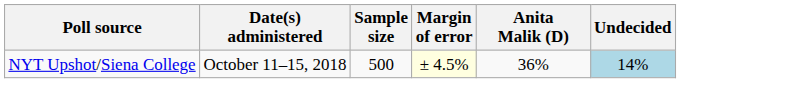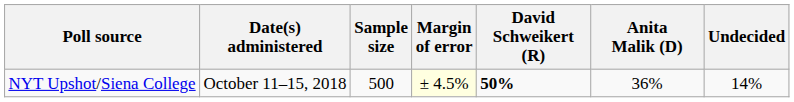+ column: David Schweikert (R) | 50%
NYT Upshot/Siena College | Undecided: lightblue background -> no background
